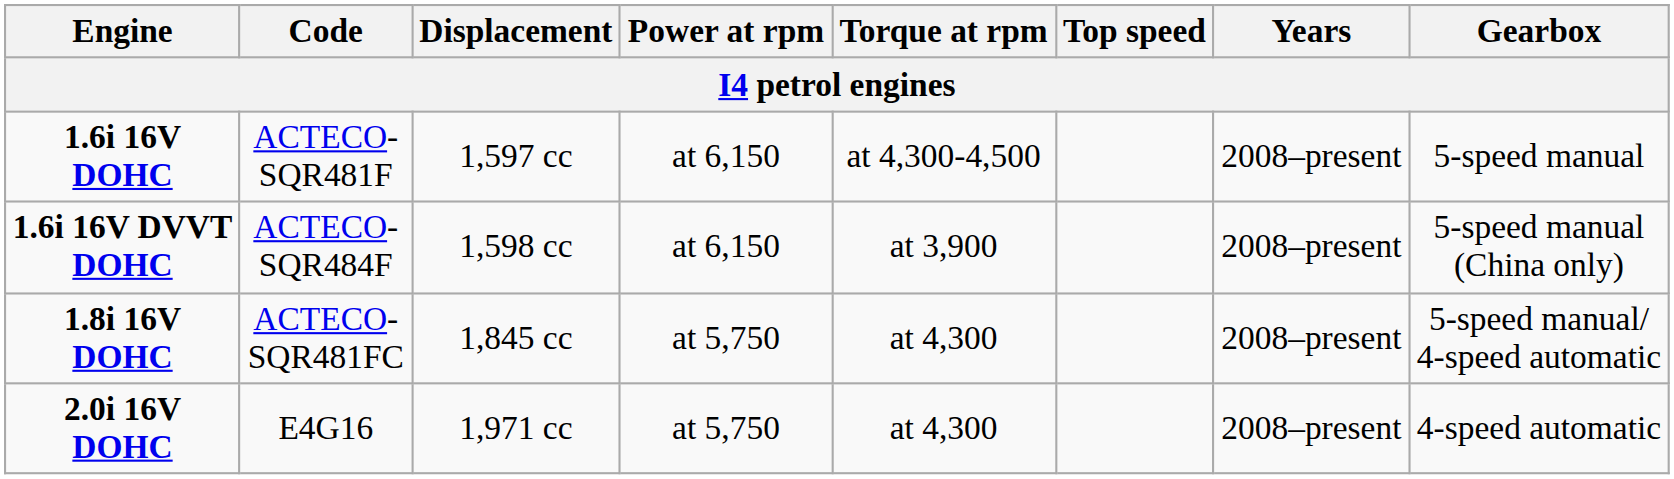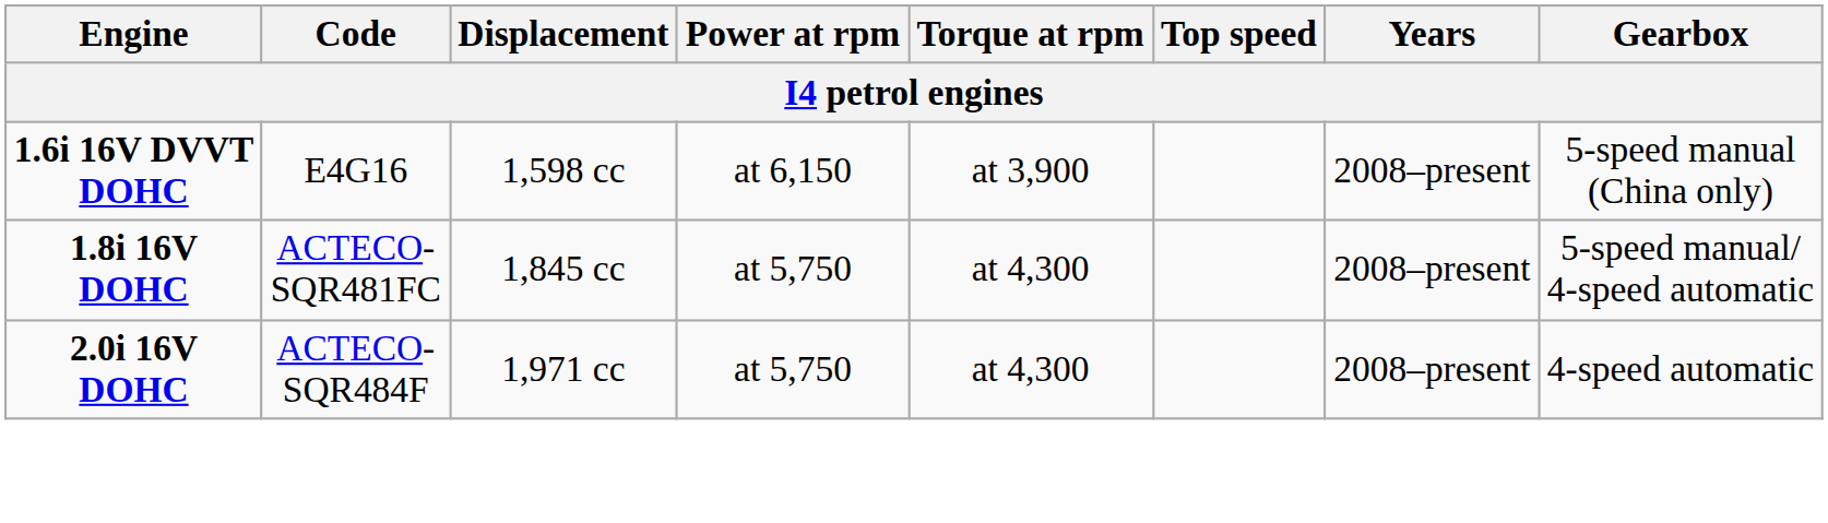- row: 1.6i 16V DOHC | ACTECO- SQR481F | 1,597 сc | at 6,150 | at 4,300-4,500 | 2008–present | 5-speed manual
1.6i 16V DVVT DOHC | Code: ACTECO- SQR484F -> E4G16
2.0i 16V DOHC | Code: E4G16 -> ACTECO- SQR484F
